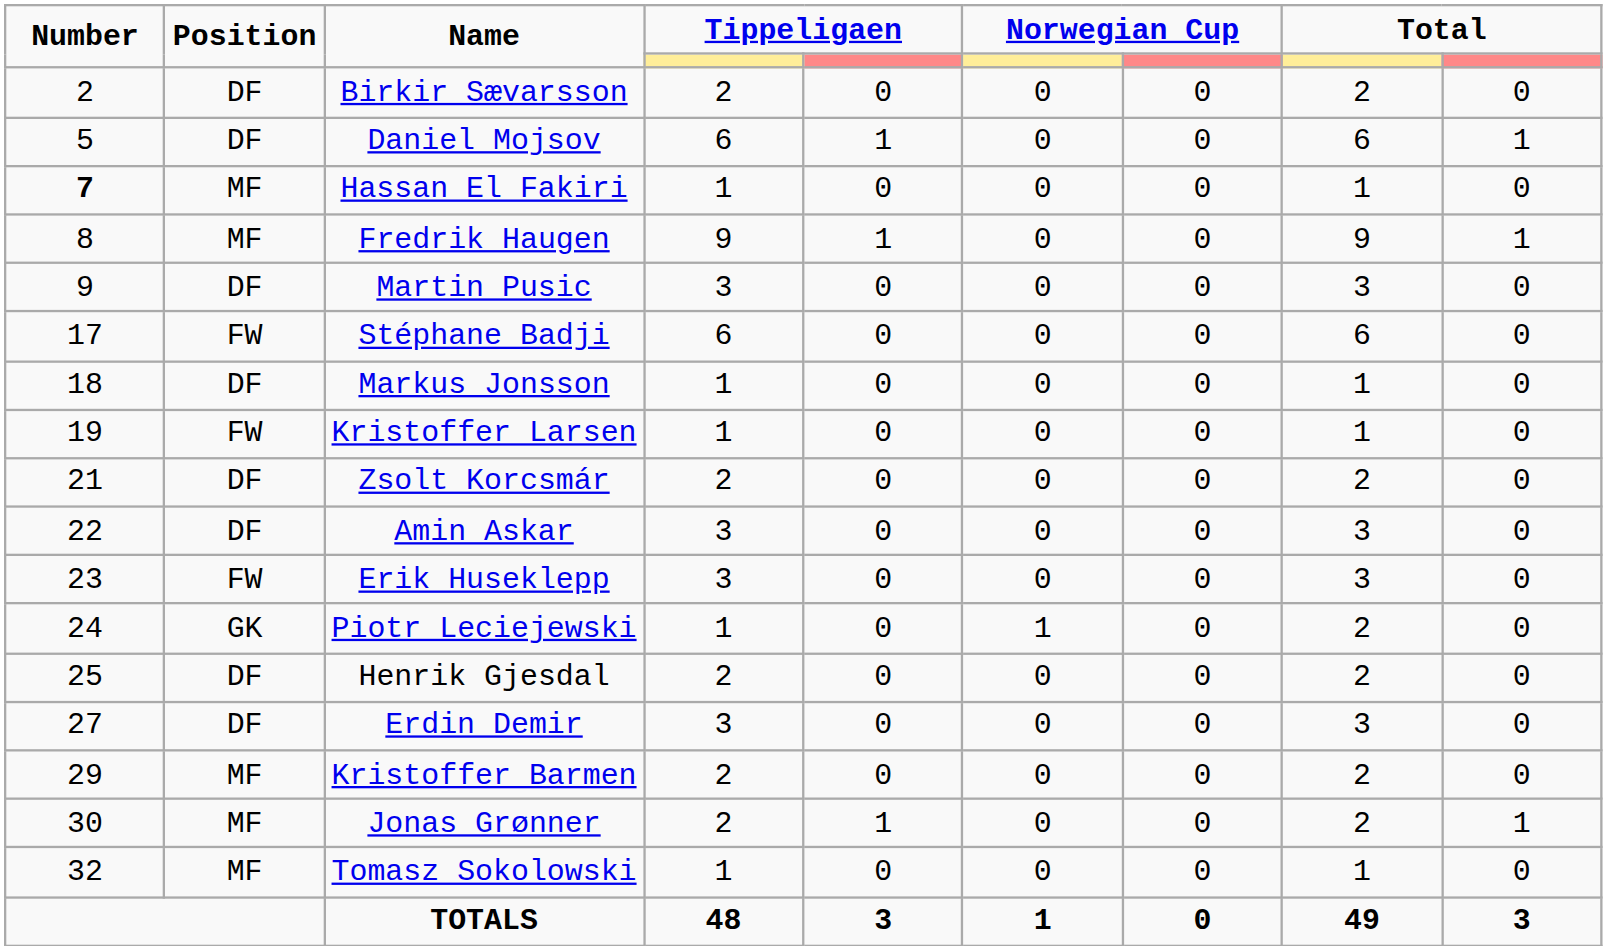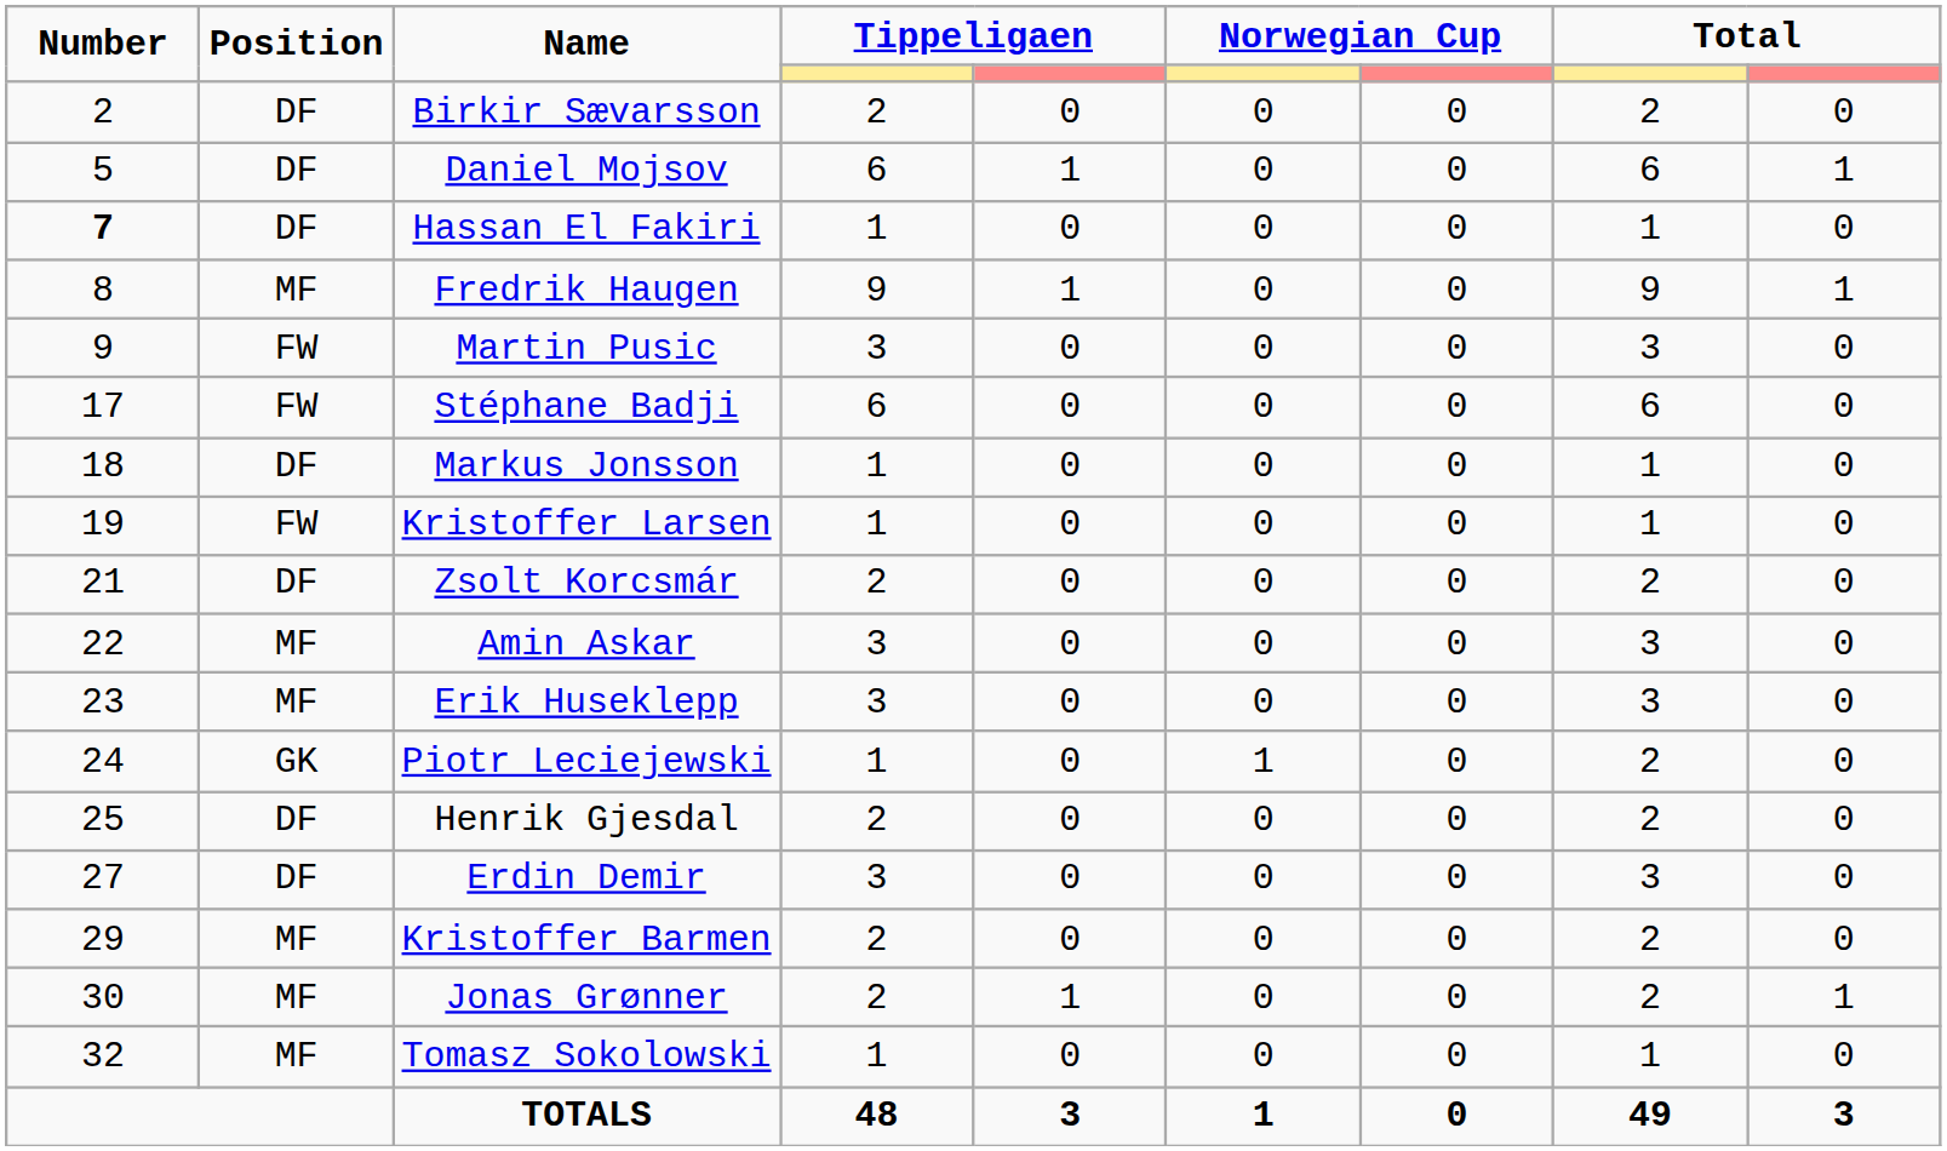Hassan El Fakiri | Position: MF -> DF
Martin Pusic | Position: DF -> FW
Amin Askar | Position: DF -> MF
Erik Huseklepp | Position: FW -> MF
